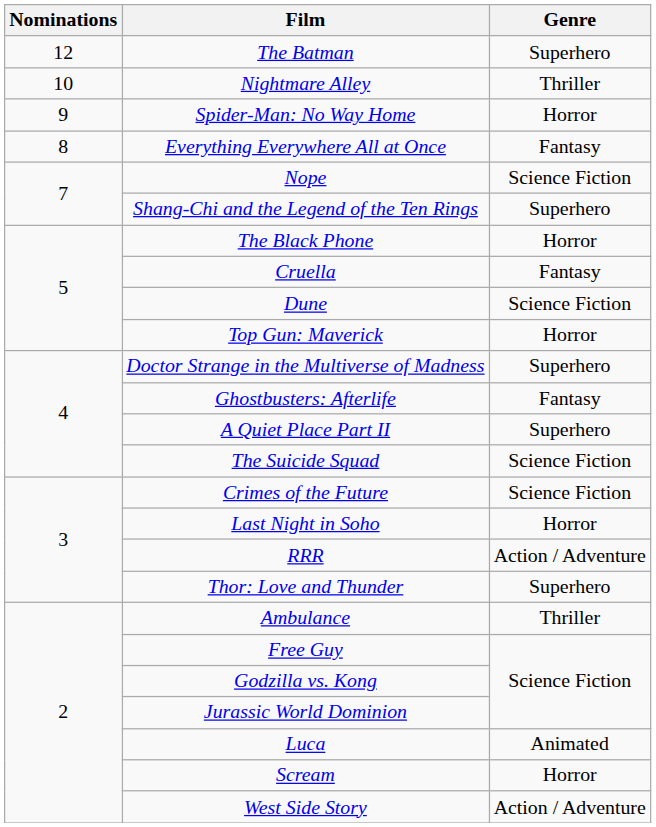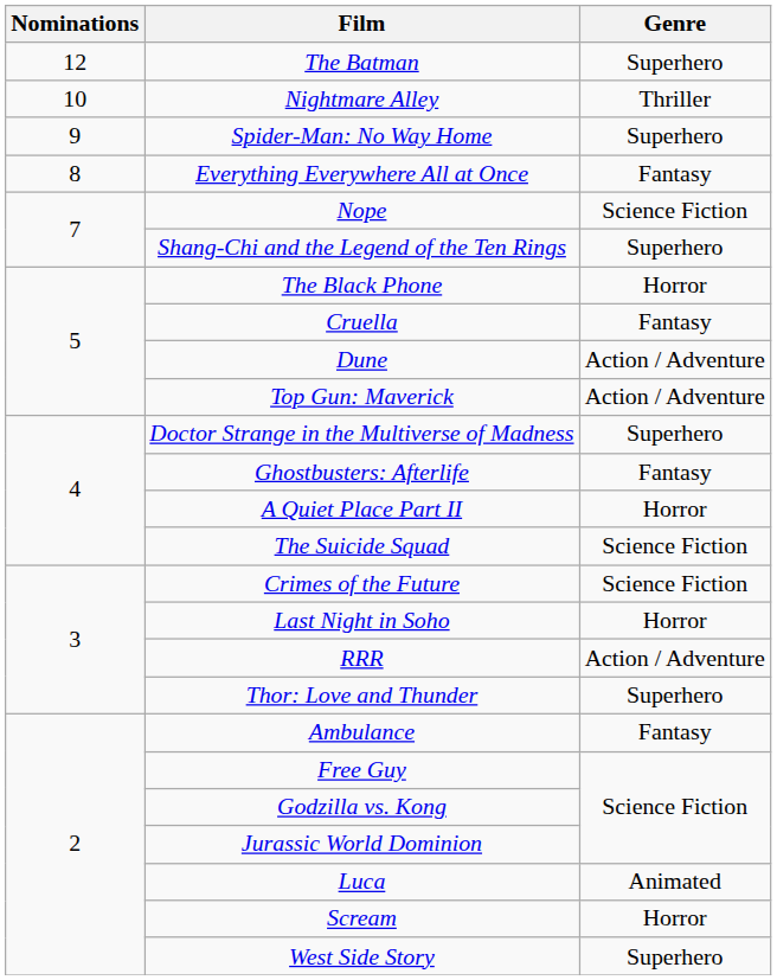Spider-Man: No Way Home | Genre: Horror -> Superhero
Dune | Genre: Science Fiction -> Action / Adventure
Top Gun: Maverick | Genre: Horror -> Action / Adventure
A Quiet Place Part II | Genre: Superhero -> Horror
Ambulance | Genre: Thriller -> Fantasy
West Side Story | Genre: Action / Adventure -> Superhero
